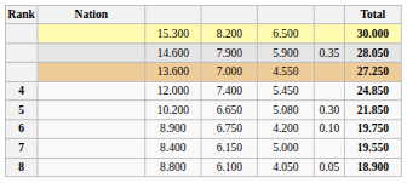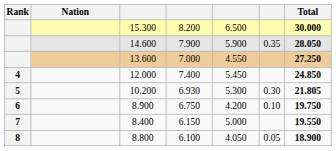10.200 | column 4: 6.650 -> 6.930
10.200 | column 5: 5.080 -> 5.300
10.200 | Total: 21.850 -> 21.805
